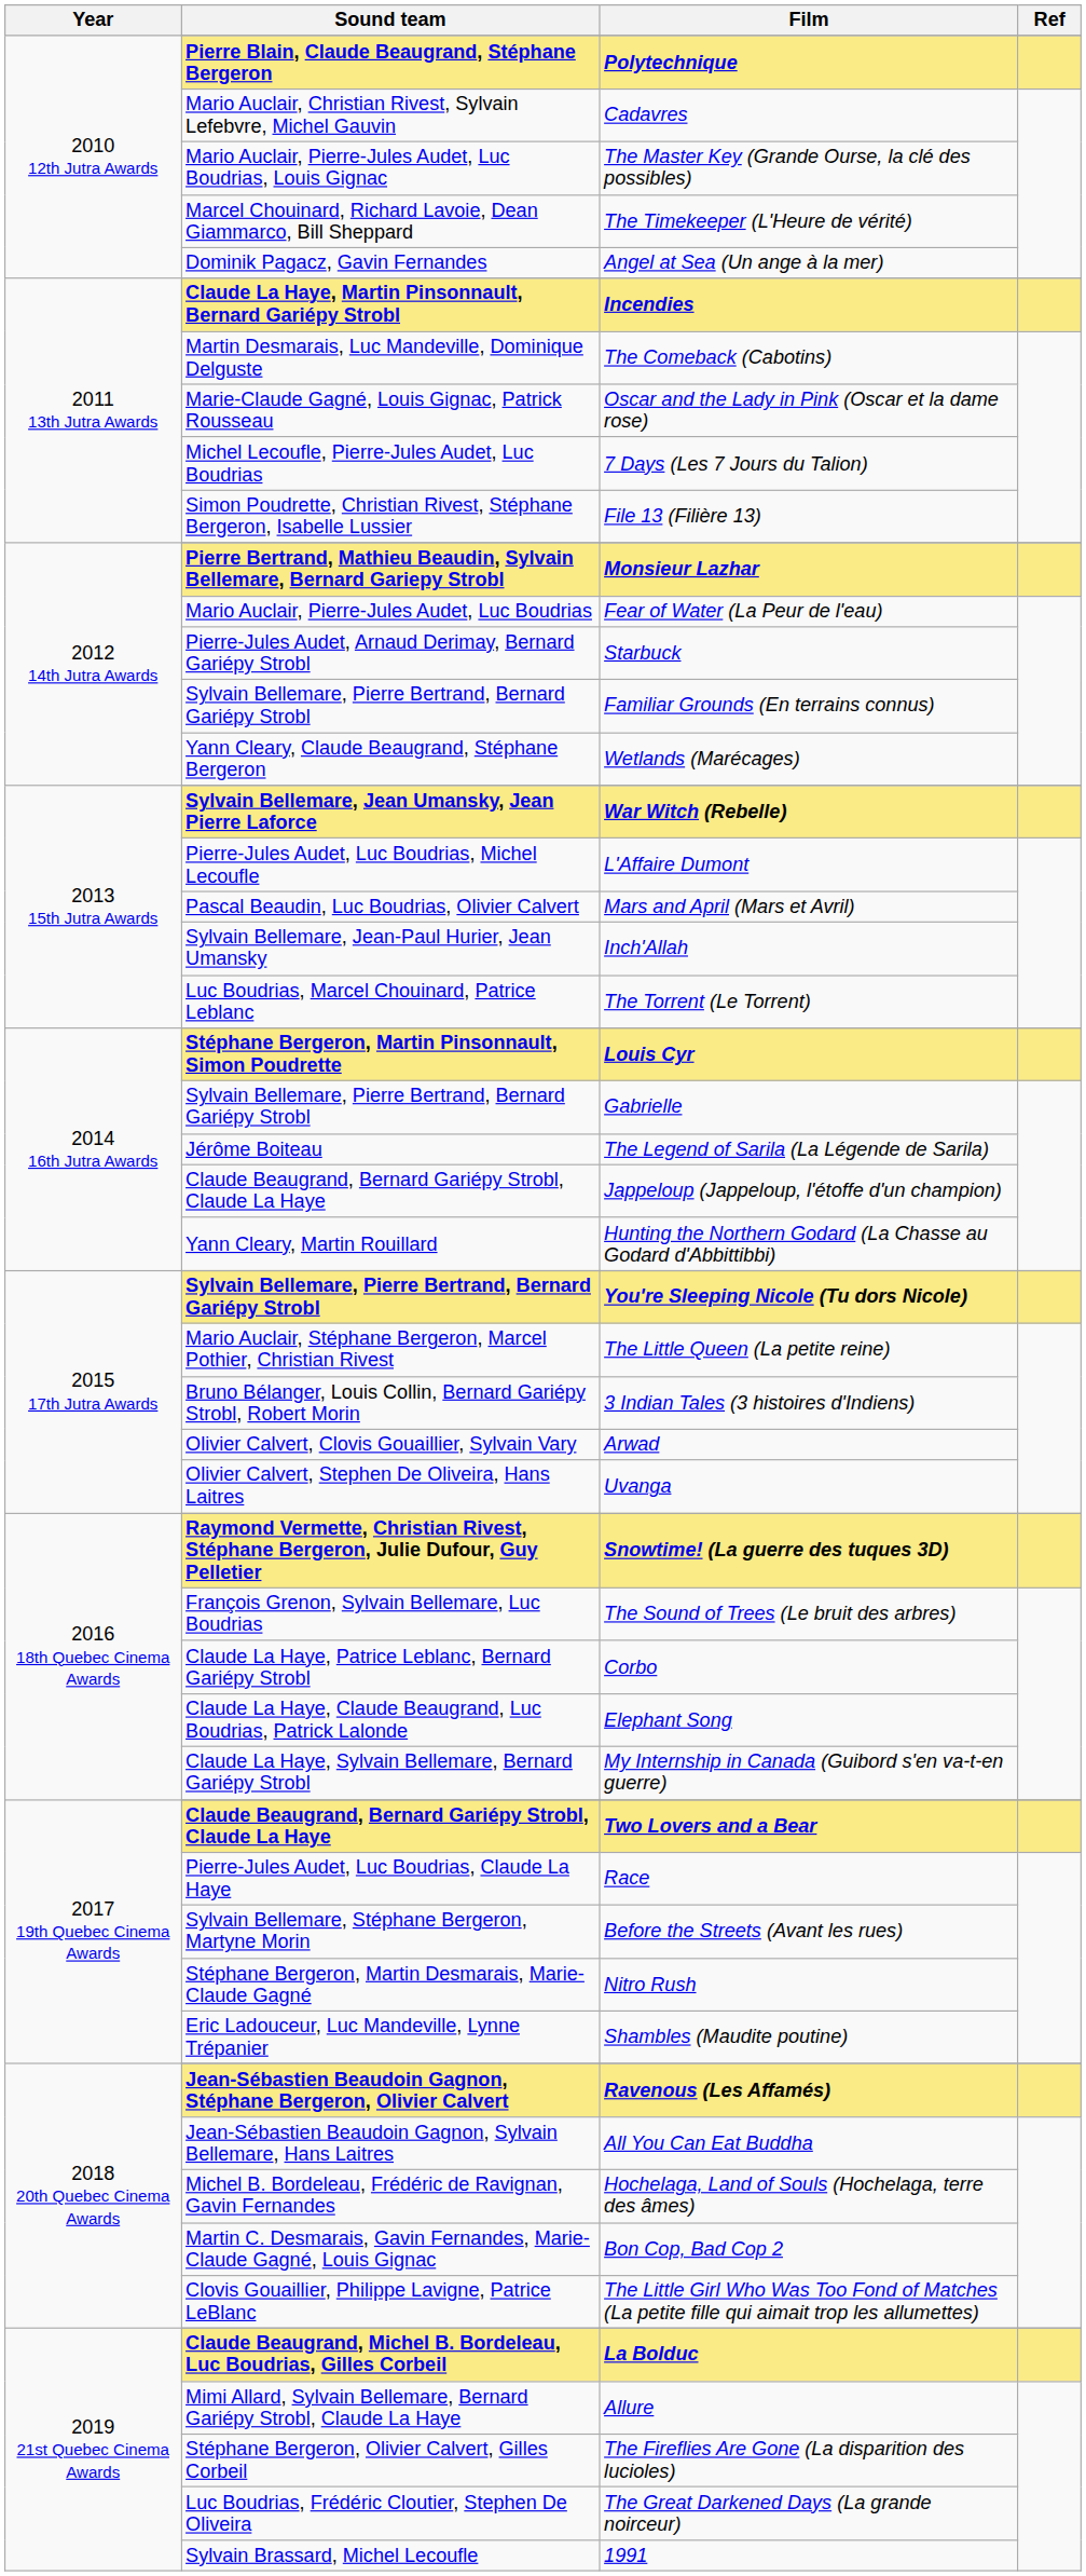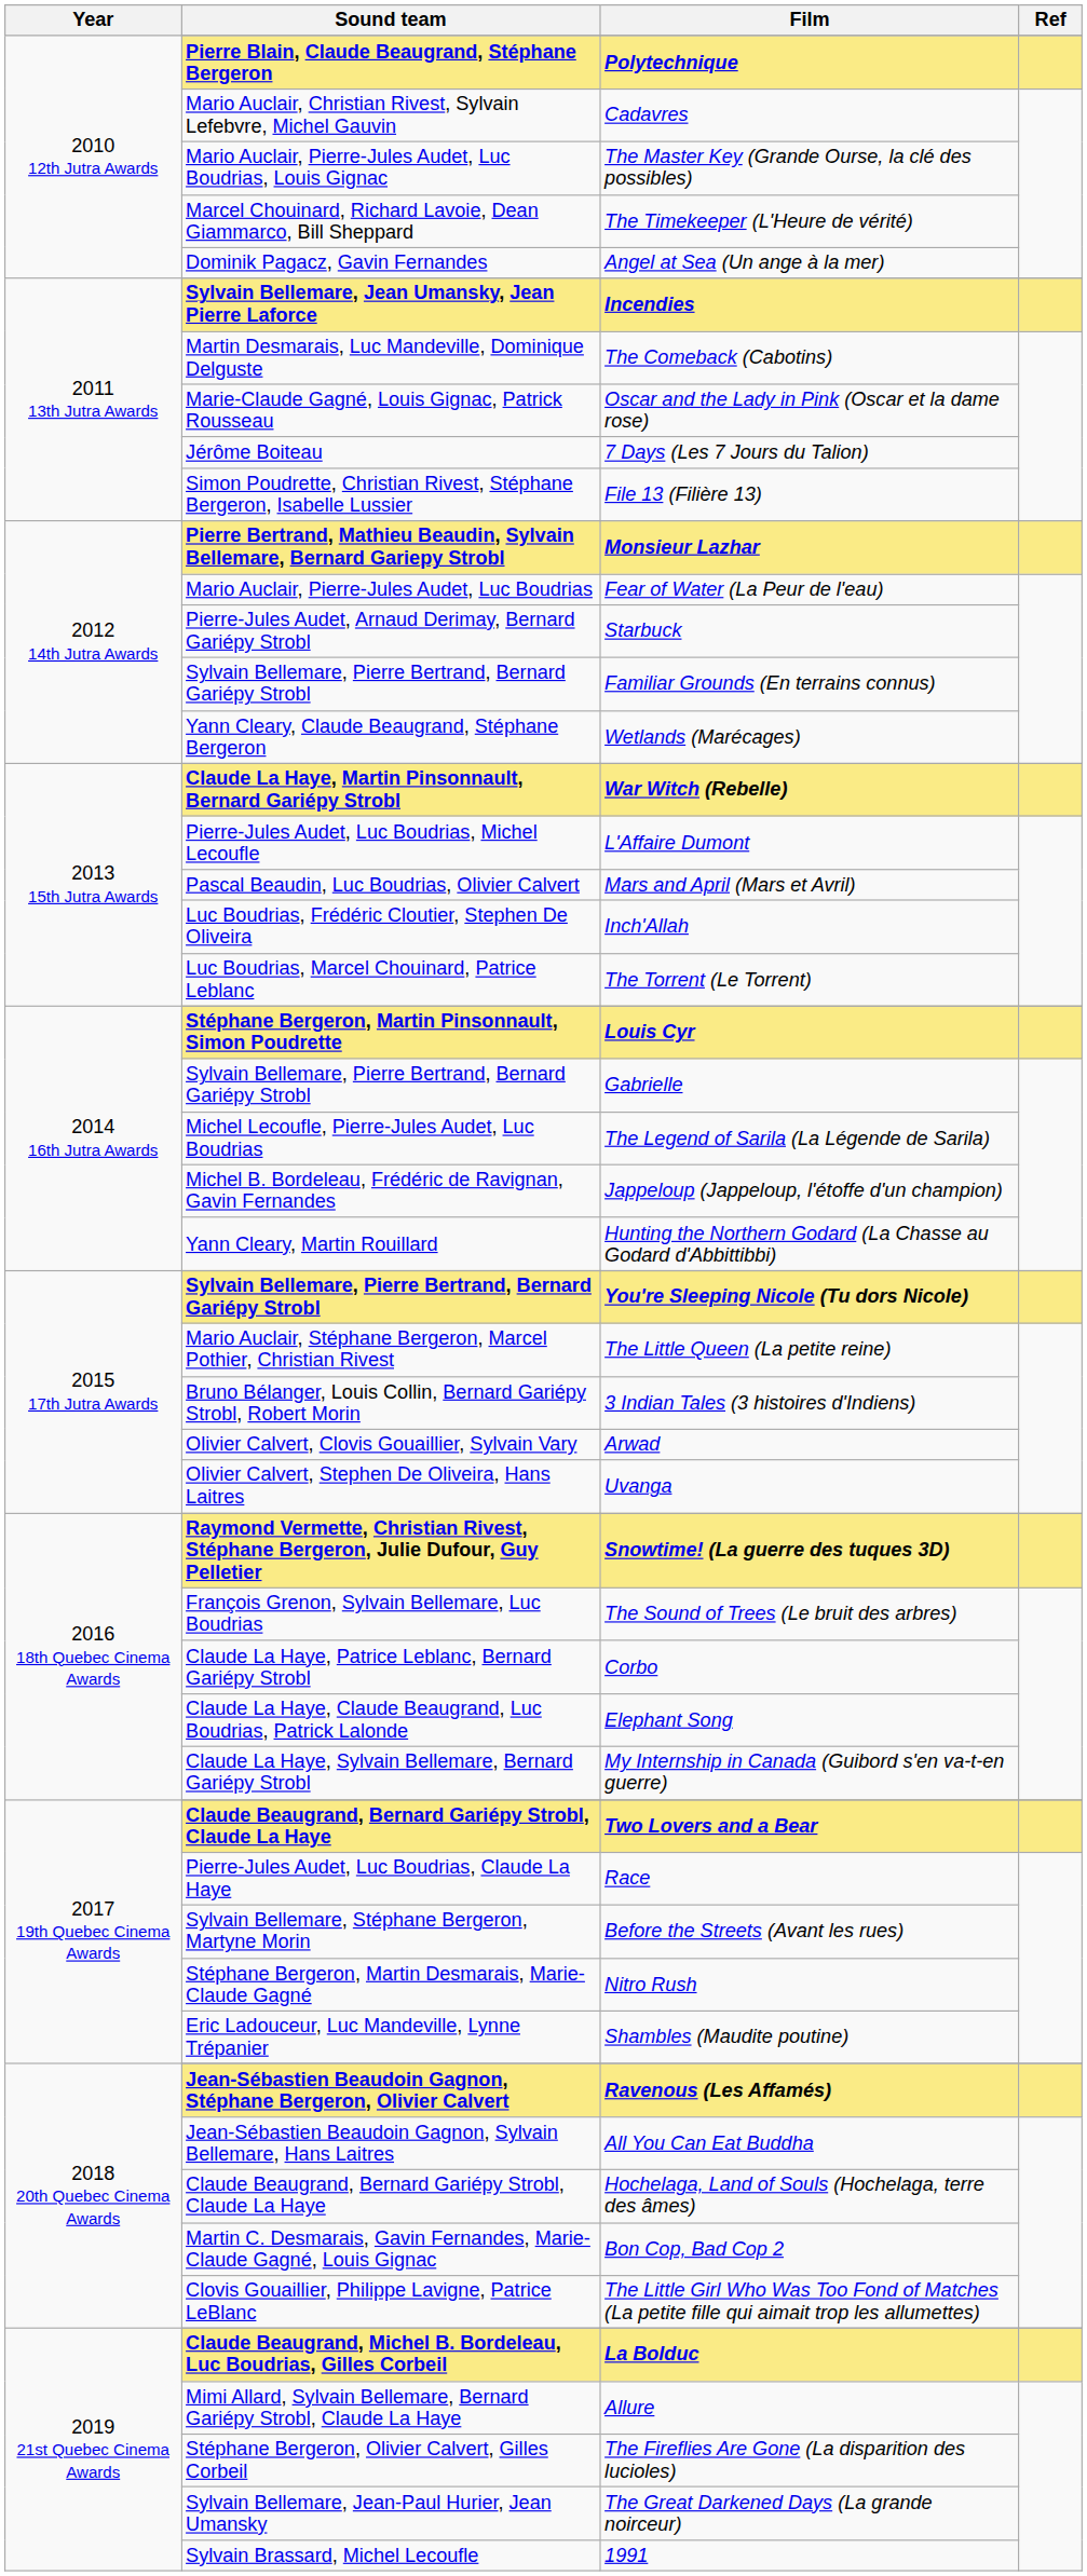Incendies | Sound team: Claude La Haye, Martin Pinsonnault, Bernard Gariépy Strobl -> Sylvain Bellemare, Jean Umansky, Jean Pierre Laforce
7 Days (Les 7 Jours du Talion) | Sound team: Michel Lecoufle, Pierre-Jules Audet, Luc Boudrias -> Jérôme Boiteau
War Witch (Rebelle) | Sound team: Sylvain Bellemare, Jean Umansky, Jean Pierre Laforce -> Claude La Haye, Martin Pinsonnault, Bernard Gariépy Strobl
Inch'Allah | Sound team: Sylvain Bellemare, Jean-Paul Hurier, Jean Umansky -> Luc Boudrias, Frédéric Cloutier, Stephen De Oliveira
The Legend of Sarila (La Légende de Sarila) | Sound team: Jérôme Boiteau -> Michel Lecoufle, Pierre-Jules Audet, Luc Boudrias
Jappeloup (Jappeloup, l'étoffe d'un champion) | Sound team: Claude Beaugrand, Bernard Gariépy Strobl, Claude La Haye -> Michel B. Bordeleau, Frédéric de Ravignan, Gavin Fernandes
Hochelaga, Land of Souls (Hochelaga, terre des âmes) | Sound team: Michel B. Bordeleau, Frédéric de Ravignan, Gavin Fernandes -> Claude Beaugrand, Bernard Gariépy Strobl, Claude La Haye
The Great Darkened Days (La grande noirceur) | Sound team: Luc Boudrias, Frédéric Cloutier, Stephen De Oliveira -> Sylvain Bellemare, Jean-Paul Hurier, Jean Umansky
